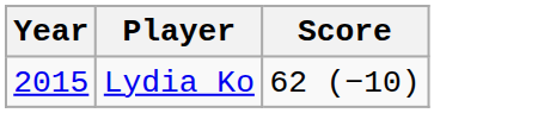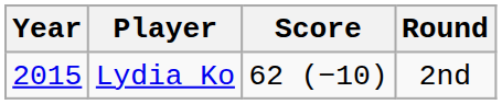+ column: Round | 2nd
